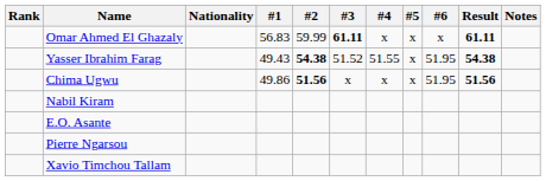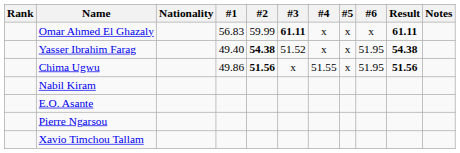Yasser Ibrahim Farag | #1: 49.43 -> 49.40
Yasser Ibrahim Farag | #4: 51.55 -> x
Chima Ugwu | #4: x -> 51.55
